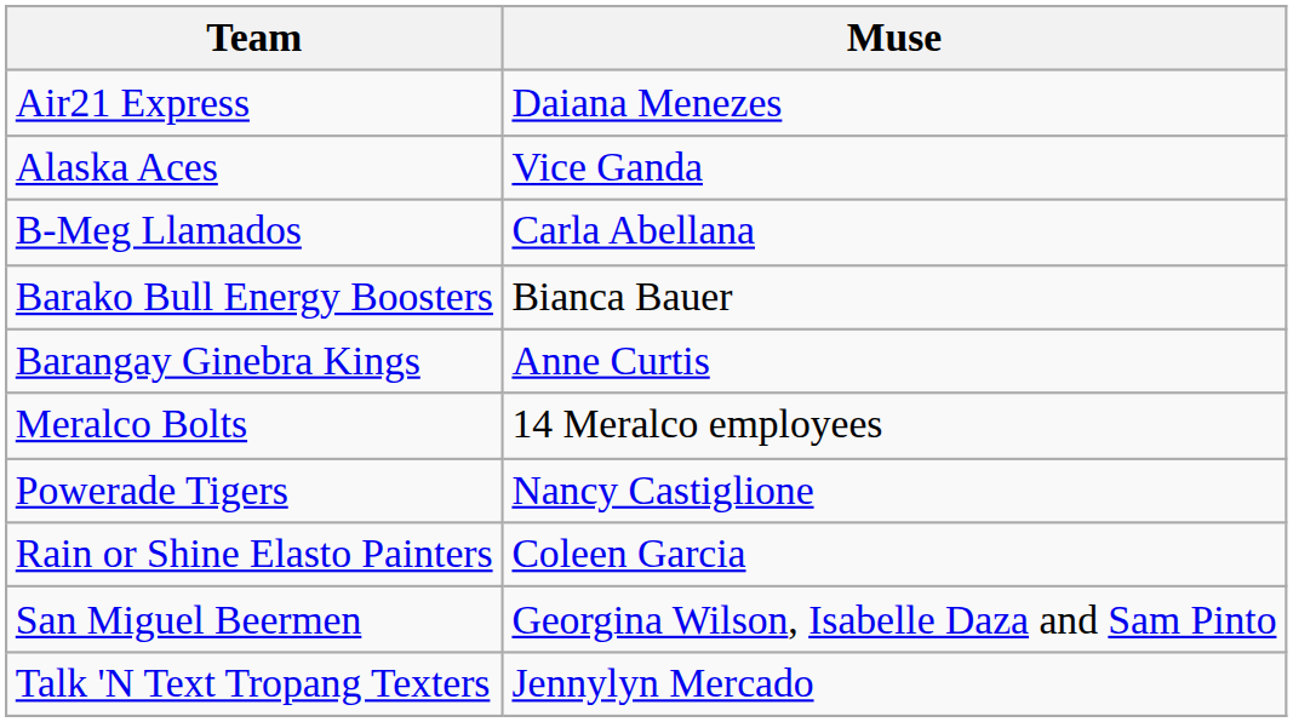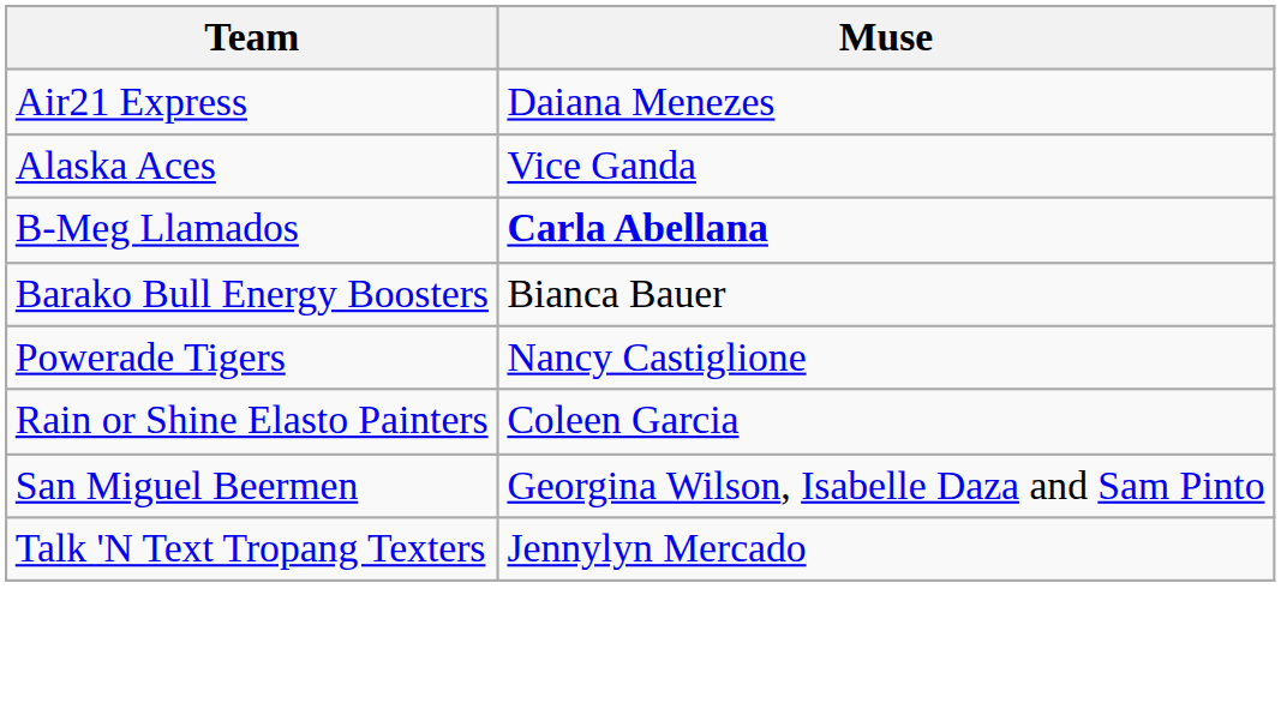B-Meg Llamados | Muse: normal -> bold
- row: Barangay Ginebra Kings | Anne Curtis
- row: Meralco Bolts | 14 Meralco employees
